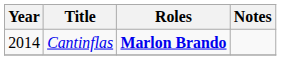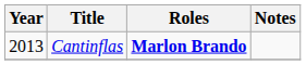Cantinflas | Year: 2014 -> 2013
